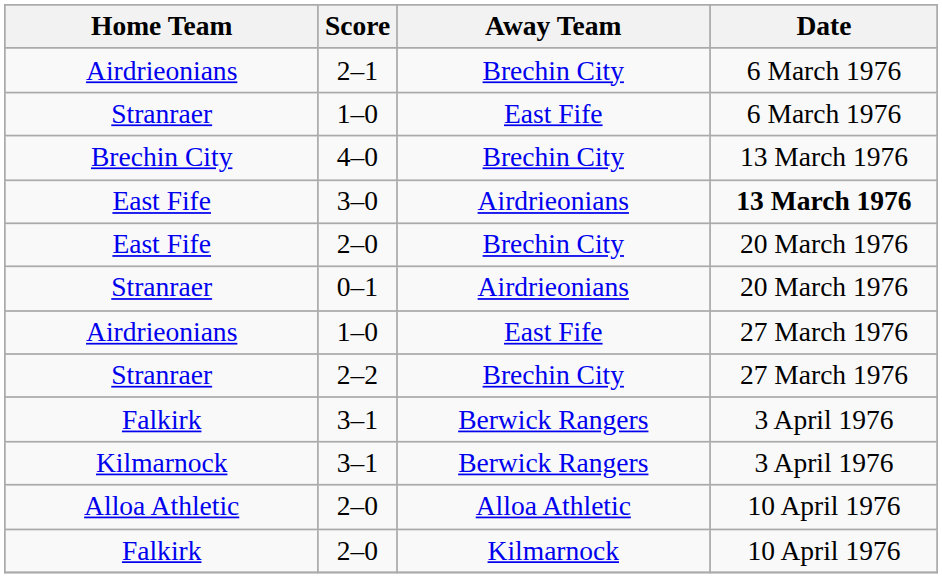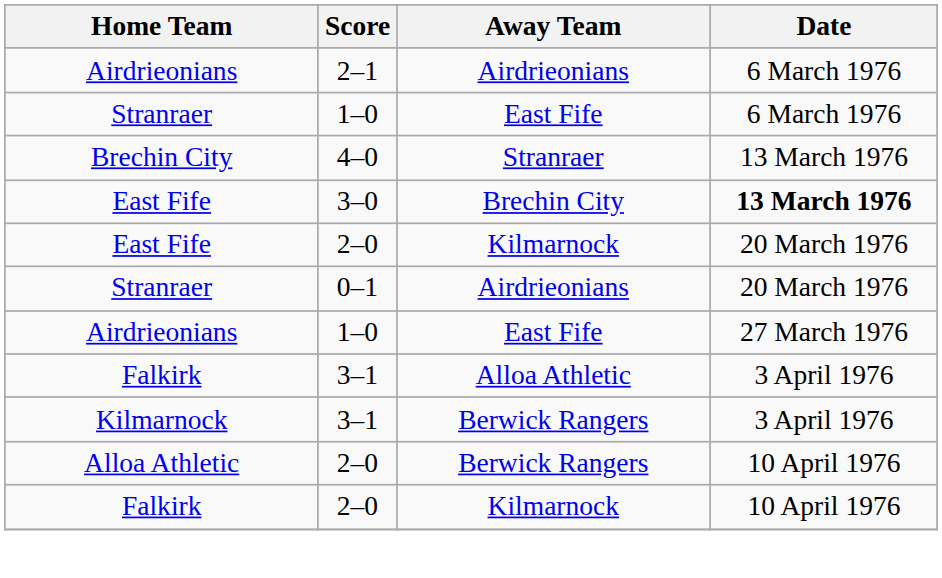2–1 | Away Team: Brechin City -> Airdrieonians
4–0 | Away Team: Brechin City -> Stranraer
3–0 | Away Team: Airdrieonians -> Brechin City
East Fife / 2–0 | Away Team: Brechin City -> Kilmarnock
- row: Stranraer | 2–2 | Brechin City | 27 March 1976
Falkirk / 3–1 | Away Team: Berwick Rangers -> Alloa Athletic
Alloa Athletic / 2–0 | Away Team: Alloa Athletic -> Berwick Rangers
